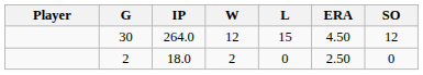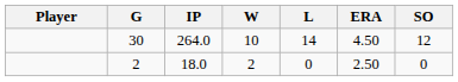30 | W: 12 -> 10
30 | L: 15 -> 14
